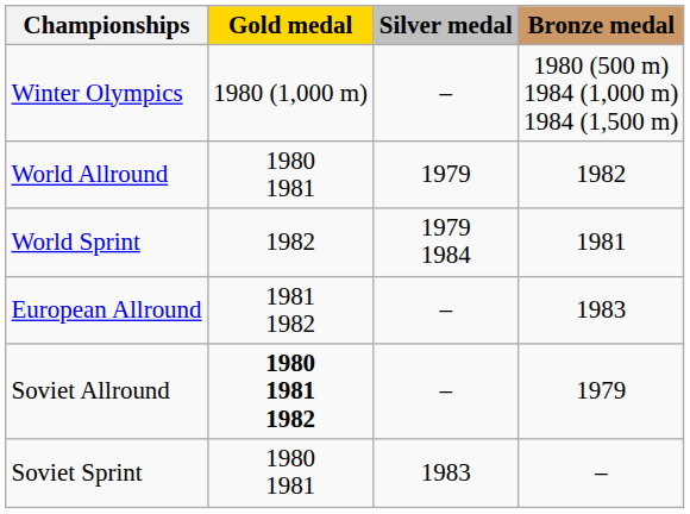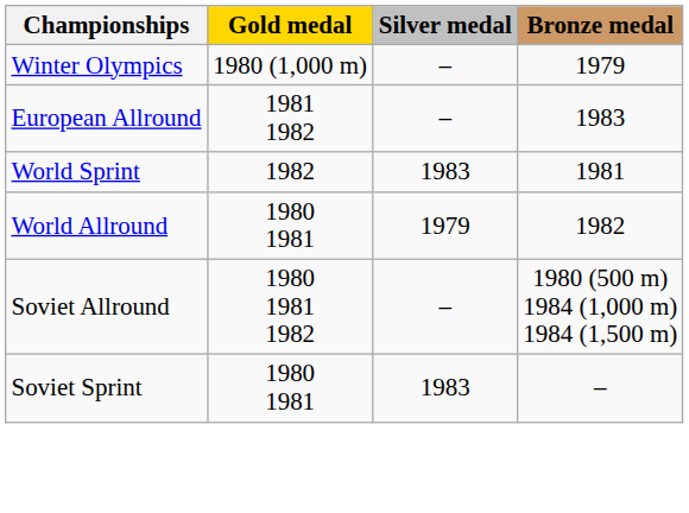Winter Olympics | Bronze medal: 1980 (500 m) 1984 (1,000 m) 1984 (1,500 m) -> 1979
rows swapped: World Allround <-> European Allround
World Sprint | Silver medal: 1979 1984 -> 1983
Soviet Allround | Gold medal: bold -> normal
Soviet Allround | Bronze medal: 1979 -> 1980 (500 m) 1984 (1,000 m) 1984 (1,500 m)
